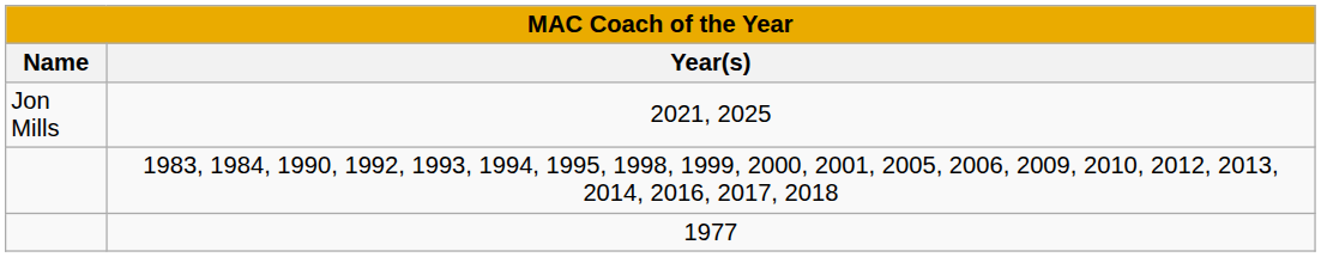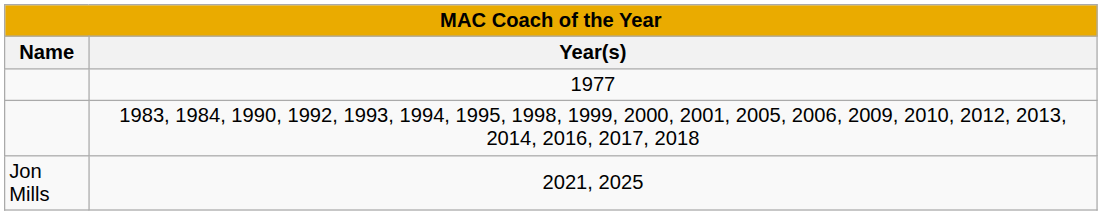rows swapped: 1977 <-> 2021, 2025
